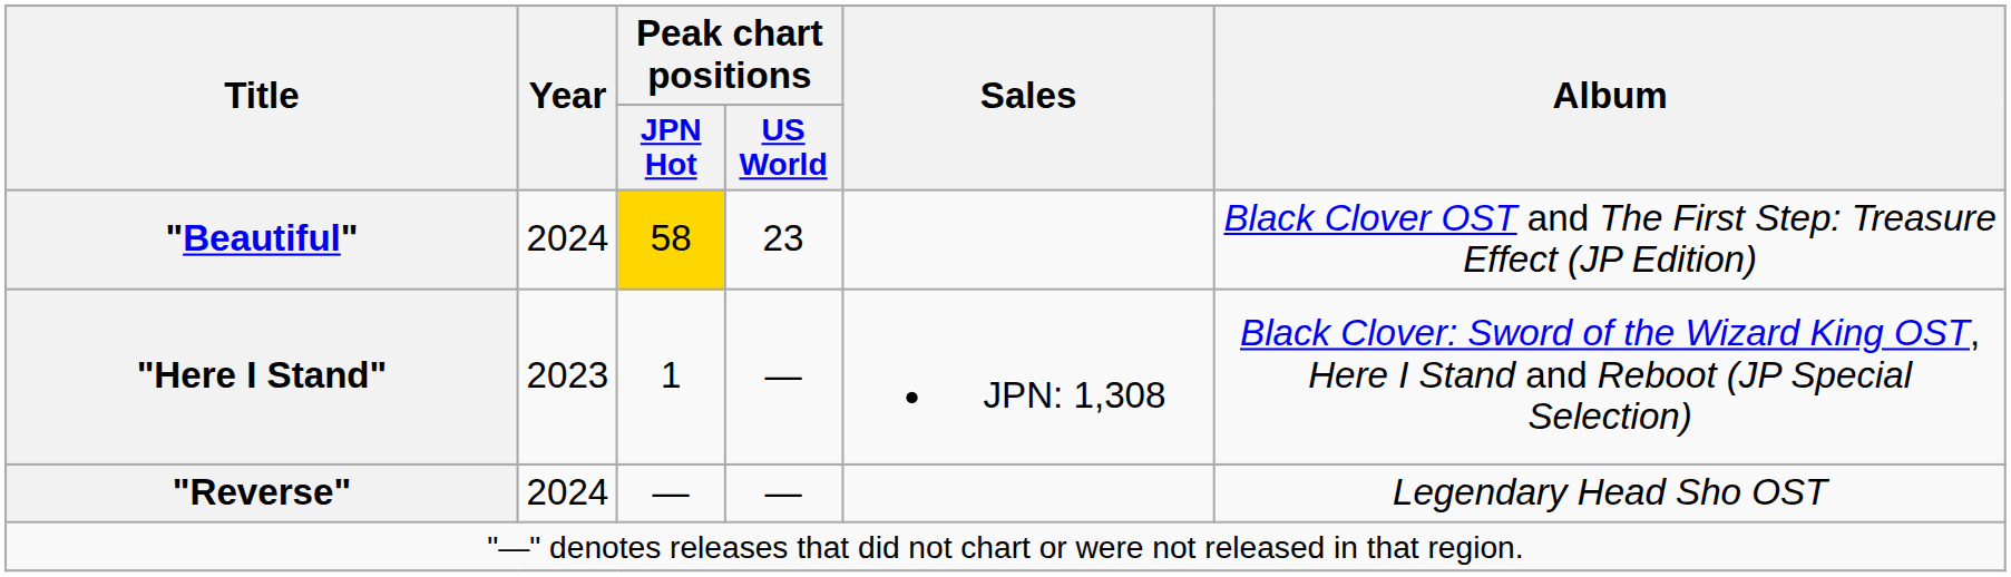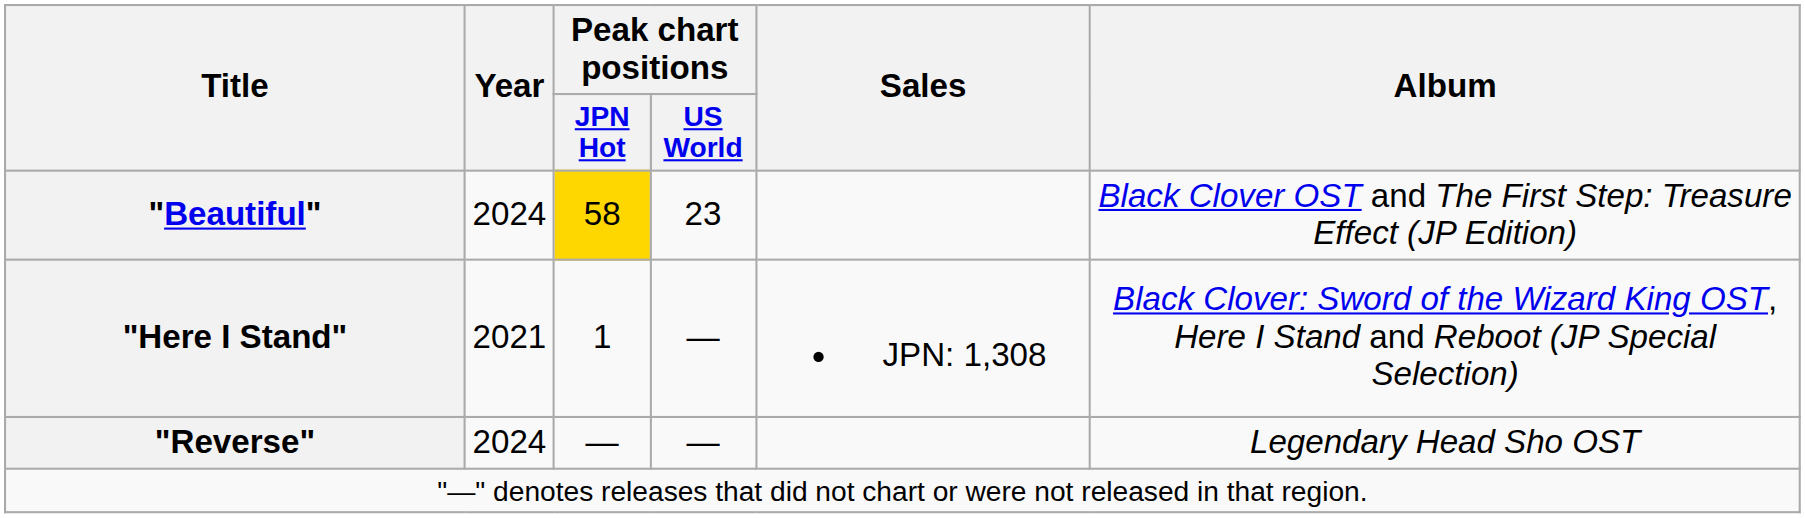"Here I Stand" | Year: 2023 -> 2021
